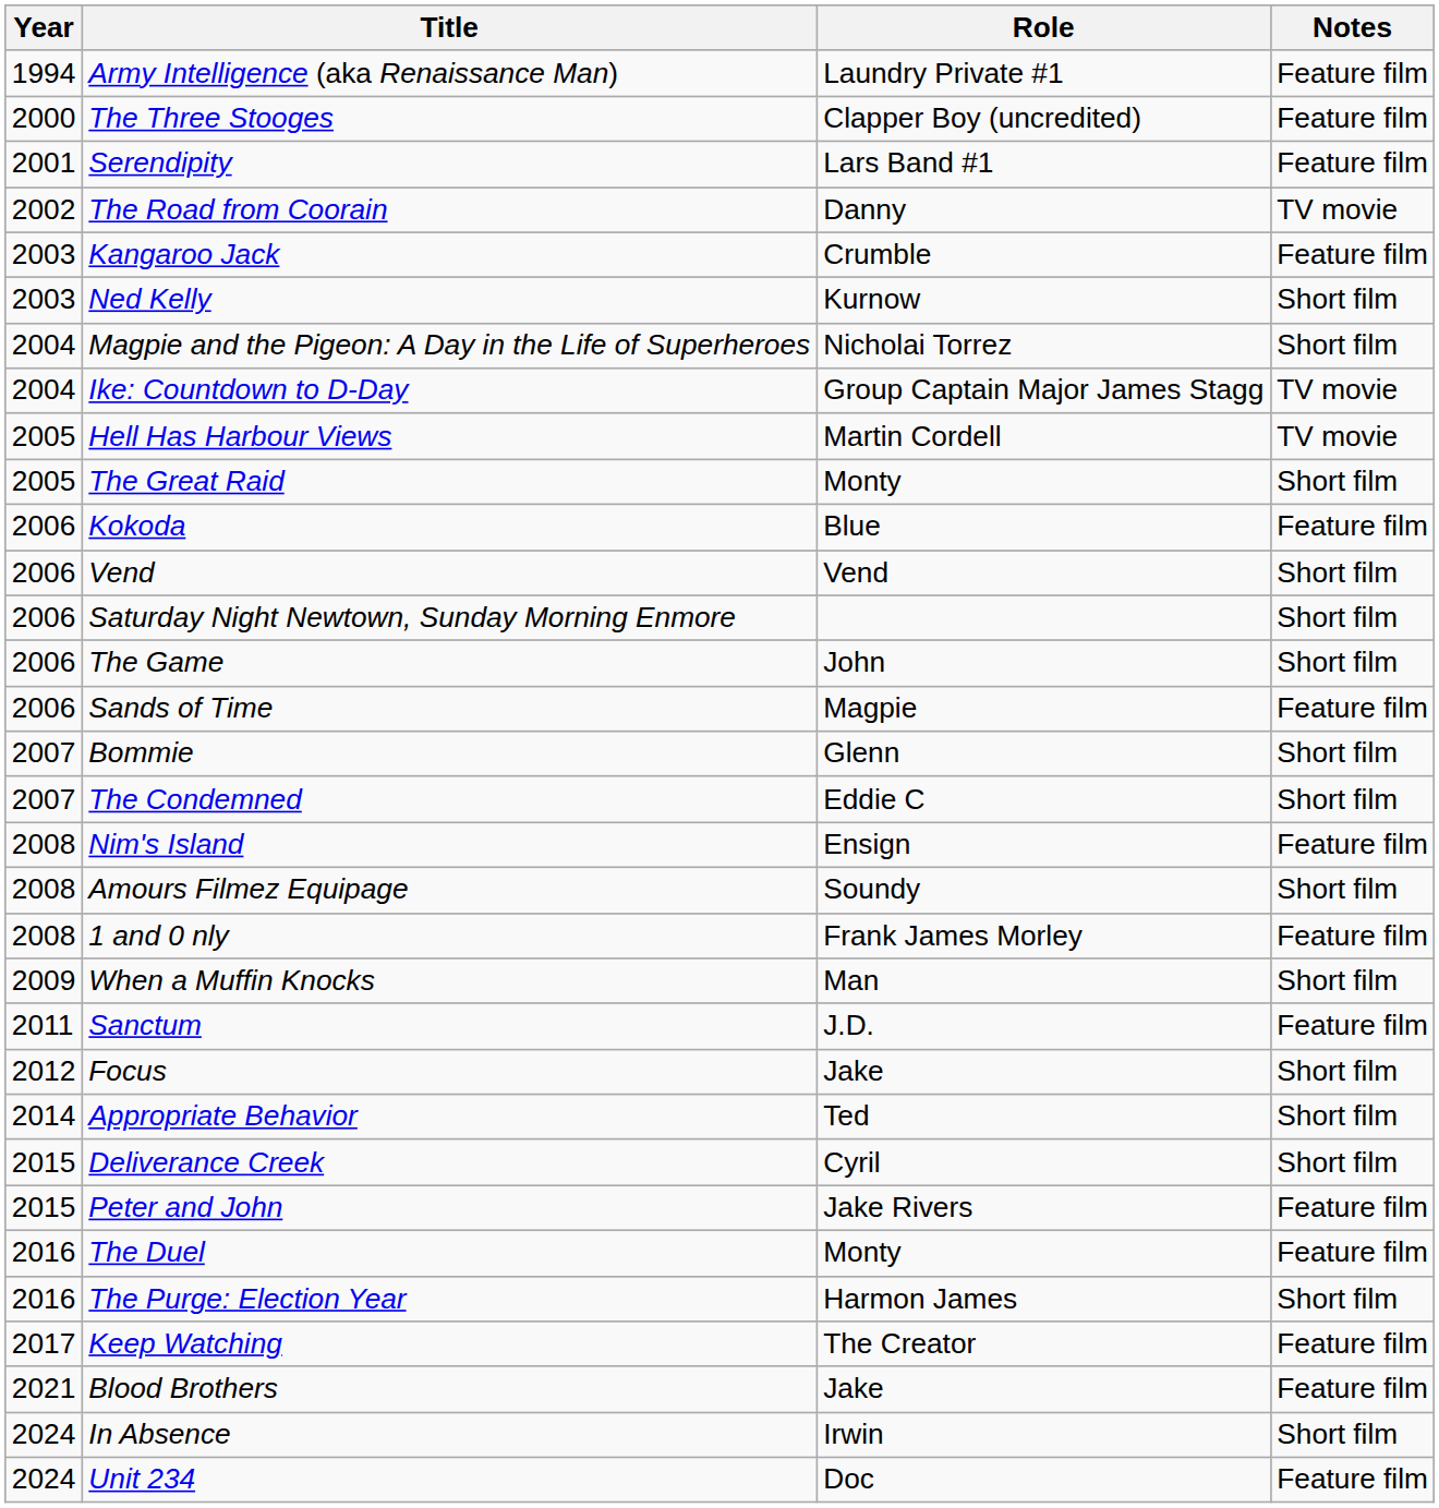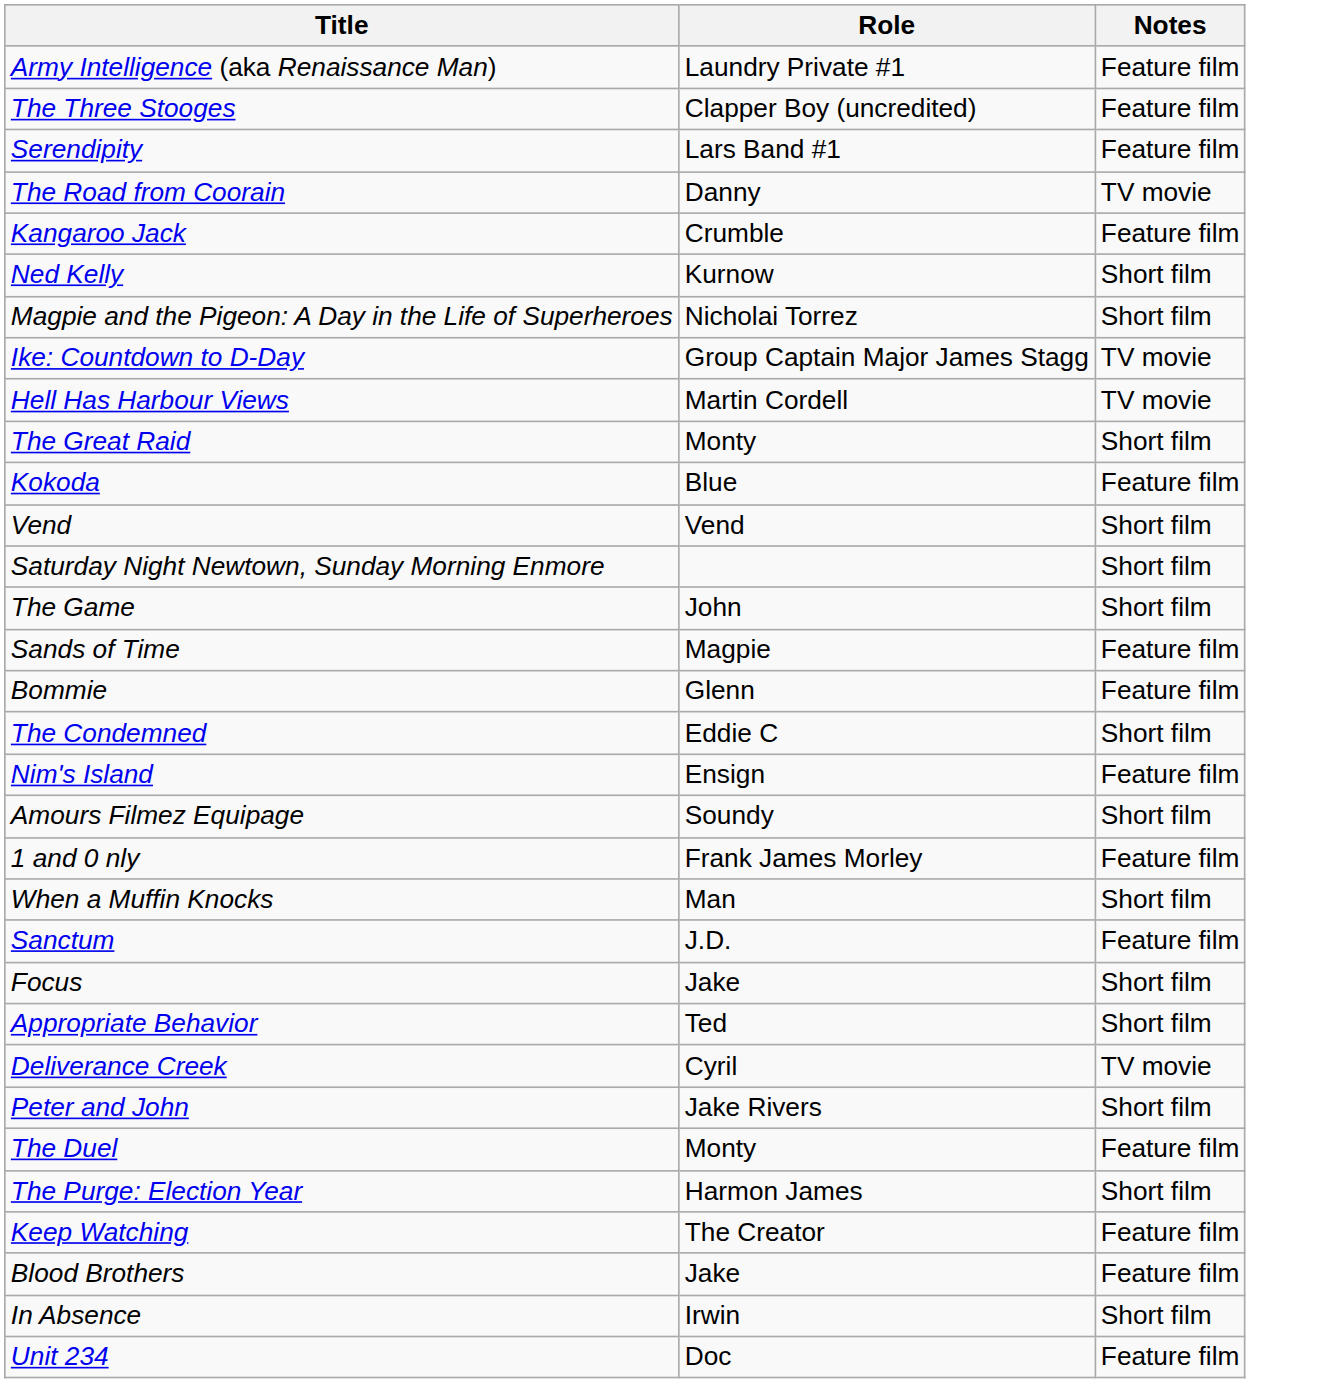- column: Year | 1994 | 2000 | 2001 | 2002 | 2003 | 2003 | 2004 | 2004 | 2005 | 2005 | 2006 | 2006 | 2006 | 2006 | 2006 | 2007 | 2007 | 2008 | 2008 | 2008 | 2009 | 2011 | 2012 | 2014 | 2015 | 2015 | 2016 | 2016 | 2017 | 2021 | 2024 | 2024
Bommie | Notes: Short film -> Feature film
Deliverance Creek | Notes: Short film -> TV movie
Peter and John | Notes: Feature film -> Short film
